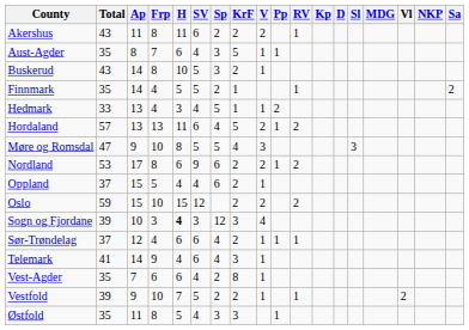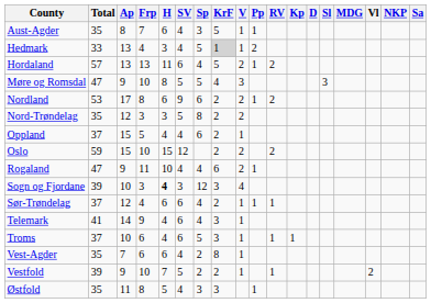- row: Akershus | 43 | 11 | 8 | 11 | 6 | 2 | 2 | 2 | 1
- row: Buskerud | 43 | 14 | 8 | 10 | 5 | 3 | 2 | 1
- row: Finnmark | 35 | 14 | 4 | 5 | 5 | 2 | 1 | 1 | 2
Hedmark | KrF: no background -> lightgrey background
+ row: Nord-Trøndelag | 35 | 12 | 3 | 3 | 5 | 8 | 2 | 2
+ row: Rogaland | 47 | 9 | 11 | 10 | 4 | 4 | 6 | 2 | 1
+ row: Troms | 37 | 10 | 6 | 4 | 6 | 5 | 3 | 1 | 1 | 1
